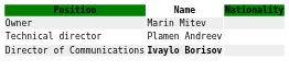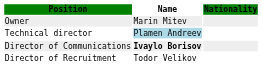Technical director | Name: no background -> lightblue background
+ row: Director of Recruitment | Todor Velikov
